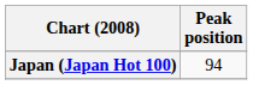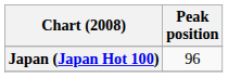Japan (Japan Hot 100) | Peak position: 94 -> 96
